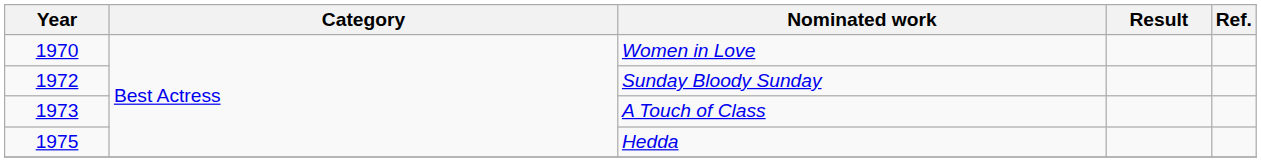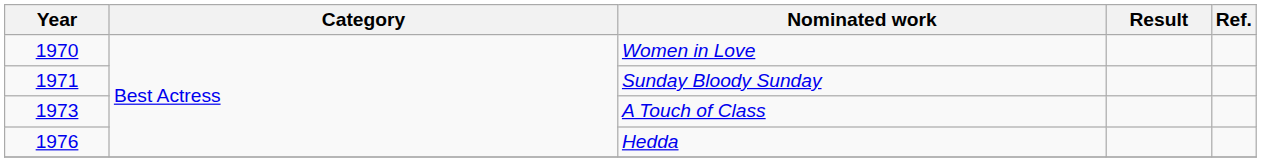Sunday Bloody Sunday | Year: 1972 -> 1971
Hedda | Year: 1975 -> 1976
